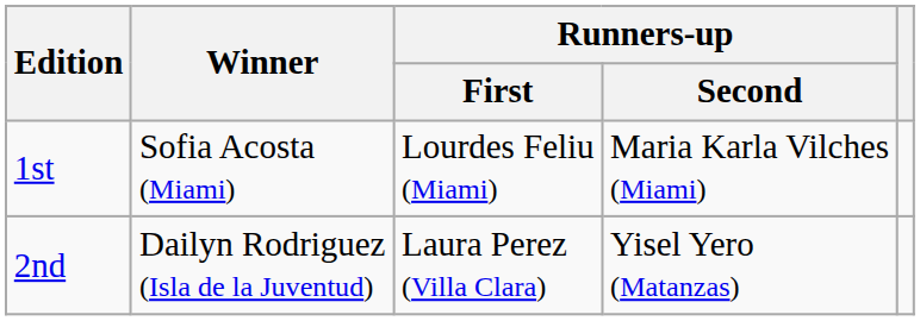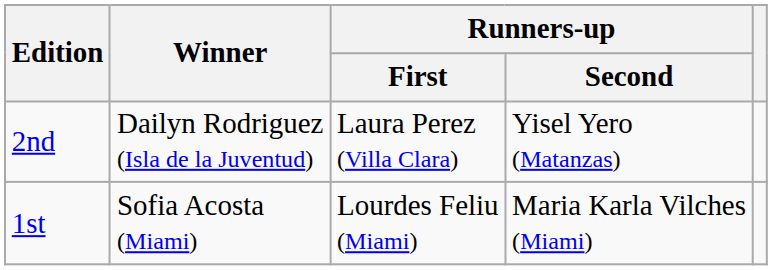rows swapped: 1st <-> 2nd
